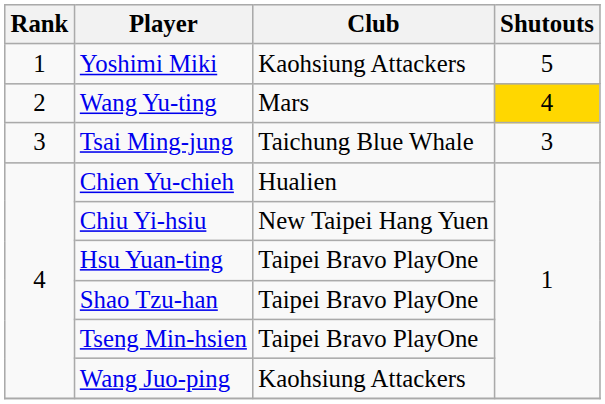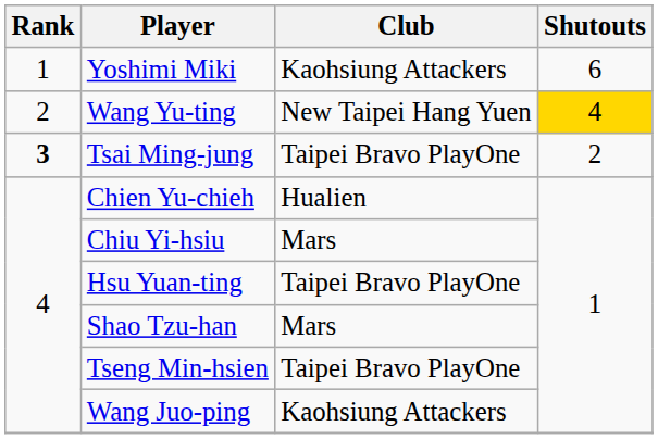Yoshimi Miki | Shutouts: 5 -> 6
Wang Yu-ting | Club: Mars -> New Taipei Hang Yuen
Tsai Ming-jung | Rank: normal -> bold
Tsai Ming-jung | Club: Taichung Blue Whale -> Taipei Bravo PlayOne
Tsai Ming-jung | Shutouts: 3 -> 2
Chiu Yi-hsiu | Club: New Taipei Hang Yuen -> Mars
Shao Tzu-han | Club: Taipei Bravo PlayOne -> Mars
